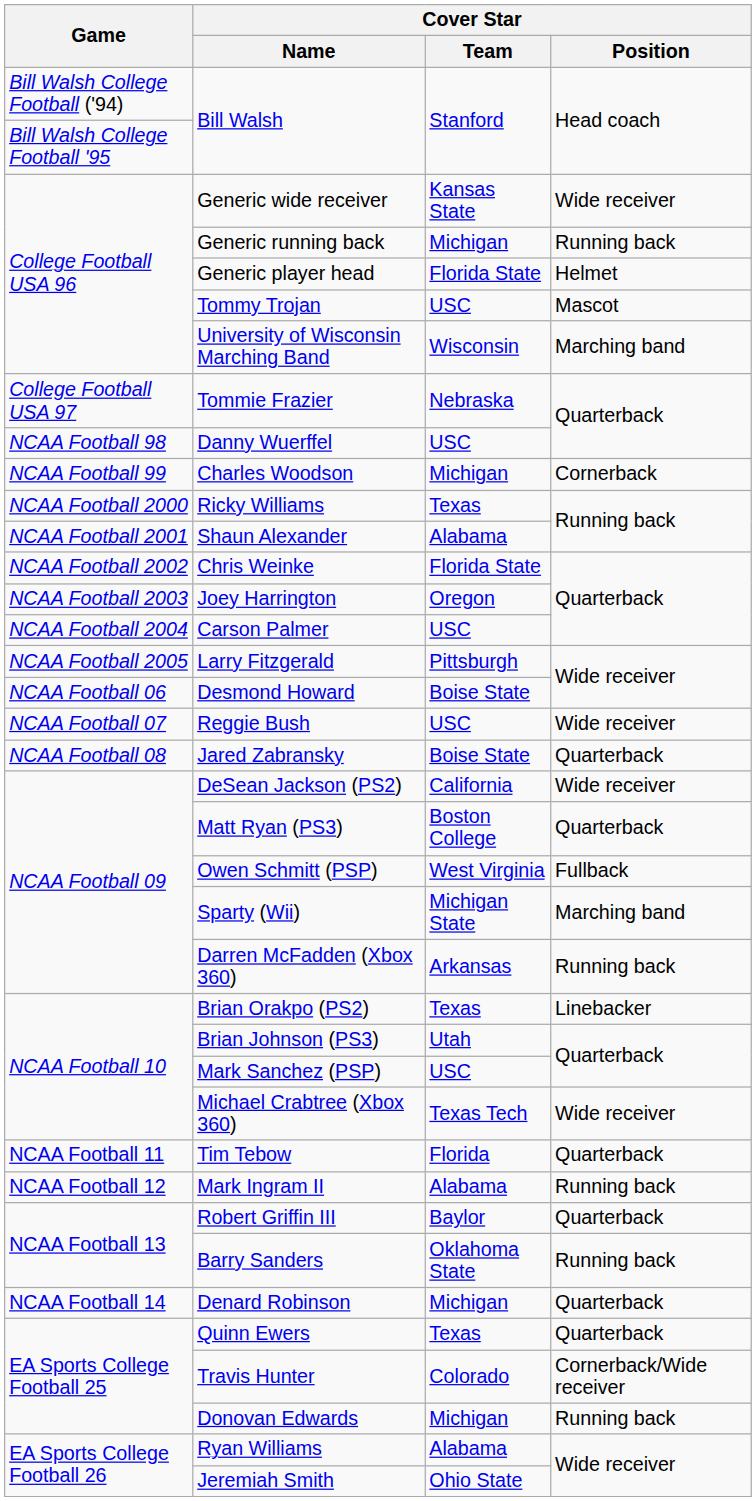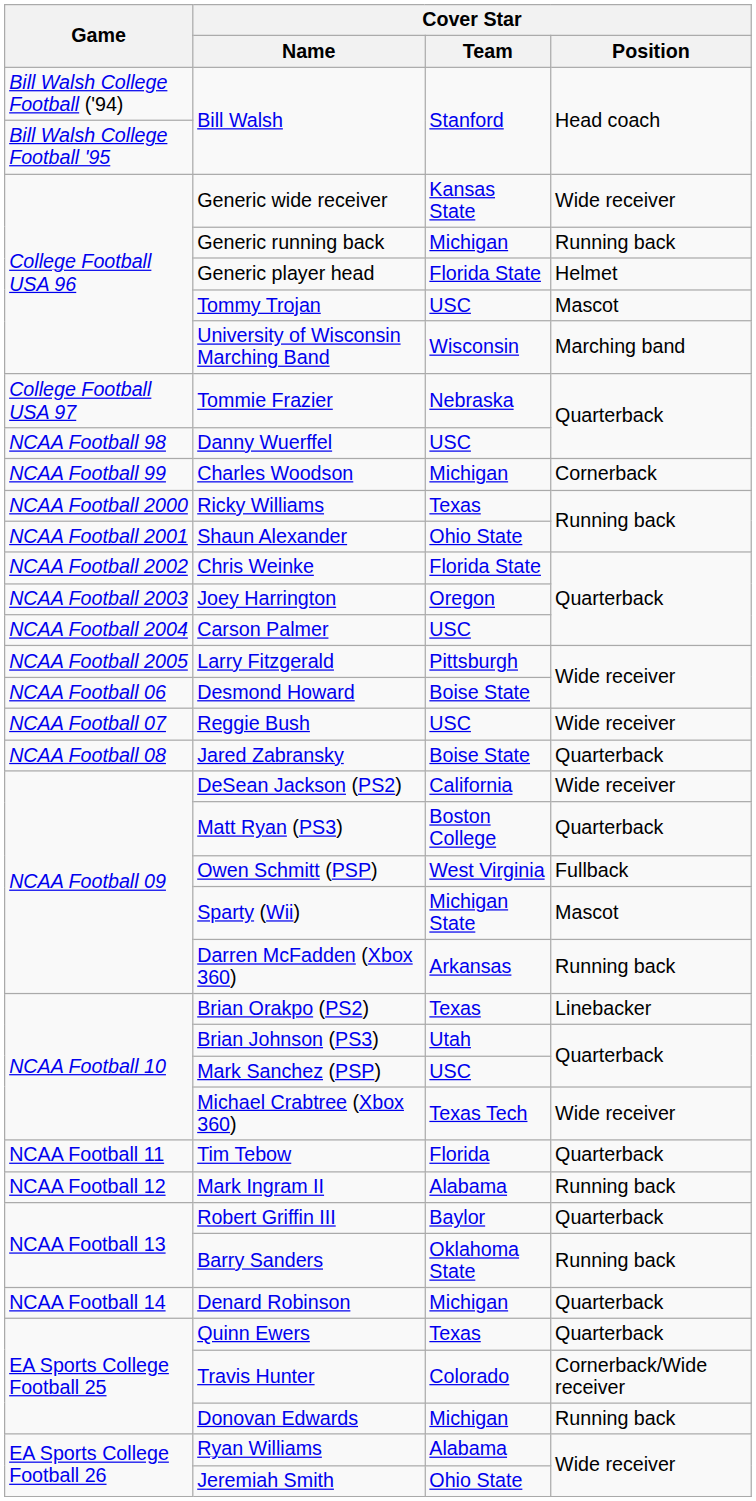Shaun Alexander | Cover Star / Team: Alabama -> Ohio State
Sparty (Wii) | Cover Star / Position: Marching band -> Mascot
